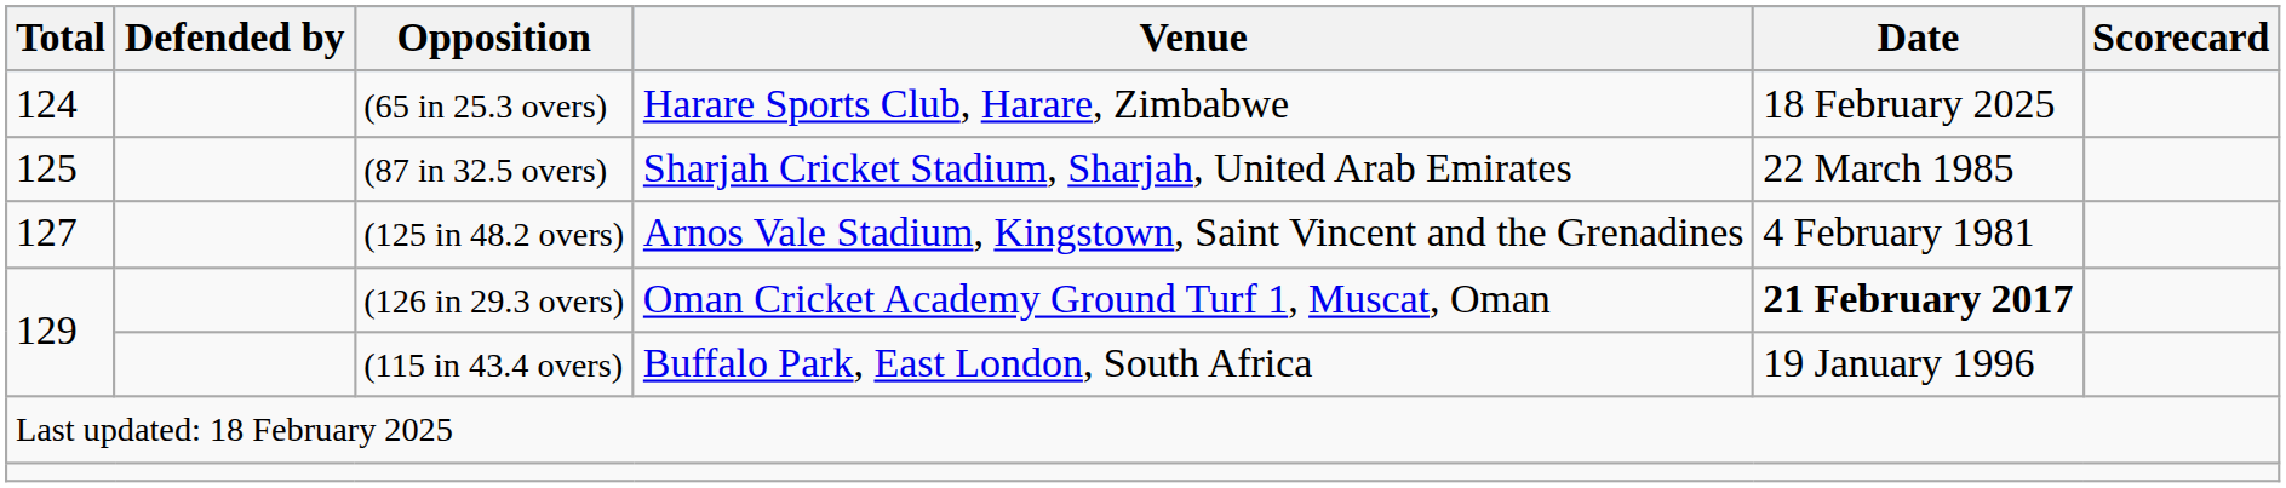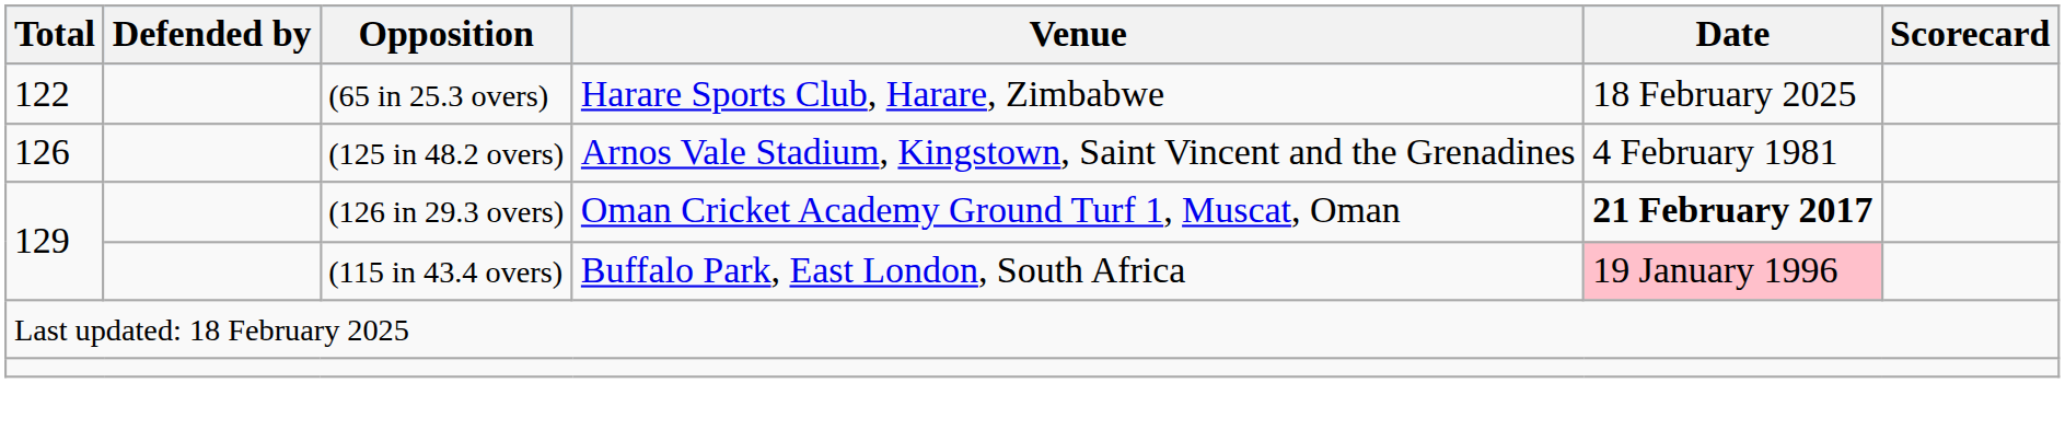(65 in 25.3 overs) | Total: 124 -> 122
- row: 125 | (87 in 32.5 overs) | Sharjah Cricket Stadium, Sharjah, United Arab Emirates | 22 March 1985
(125 in 48.2 overs) | Total: 127 -> 126
(115 in 43.4 overs) | Date: no background -> pink background
